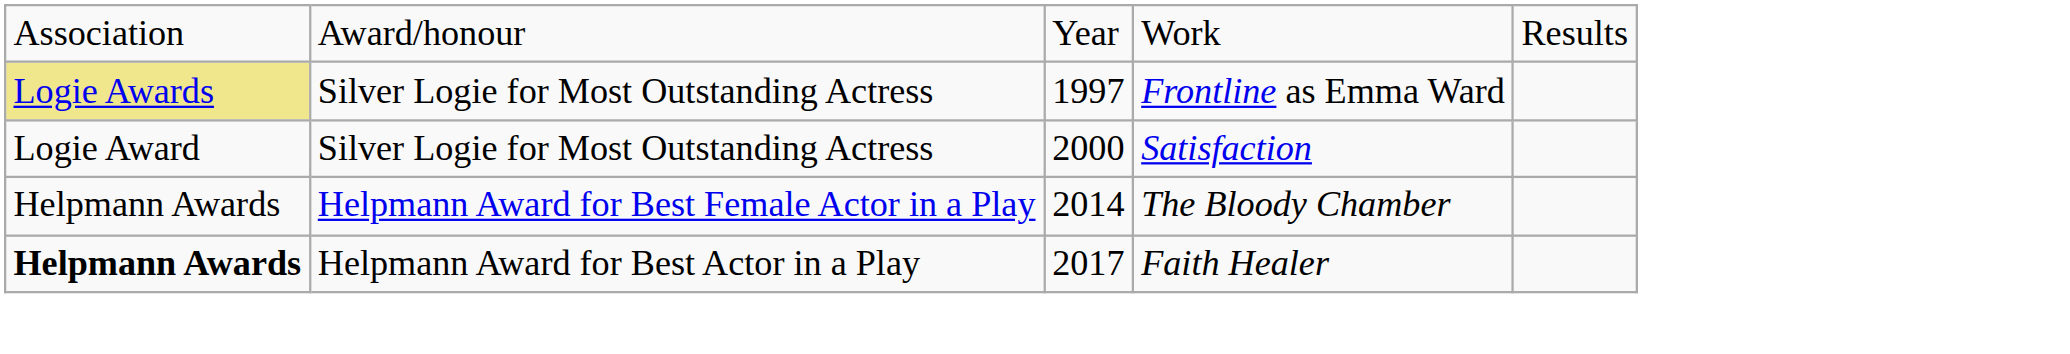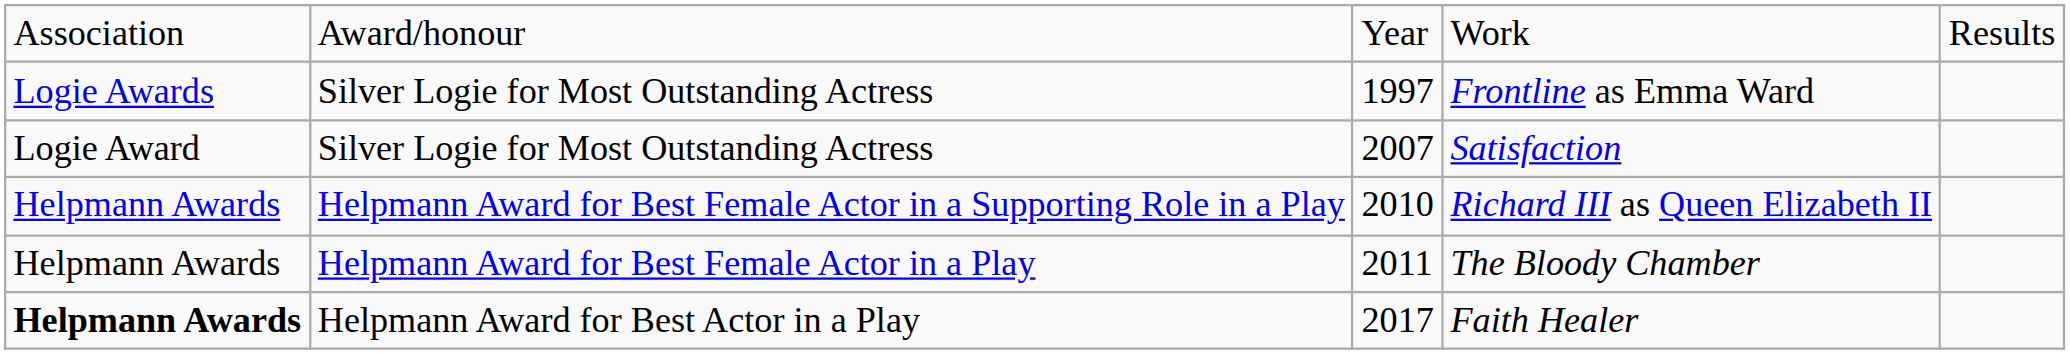Frontline as Emma Ward | column 1: khaki background -> no background
Satisfaction | column 3: 2000 -> 2007
+ row: Helpmann Awards | Helpmann Award for Best Female Actor in a Supporting Role in a Play | 2010 | Richard III as Queen Elizabeth II
The Bloody Chamber | column 3: 2014 -> 2011
